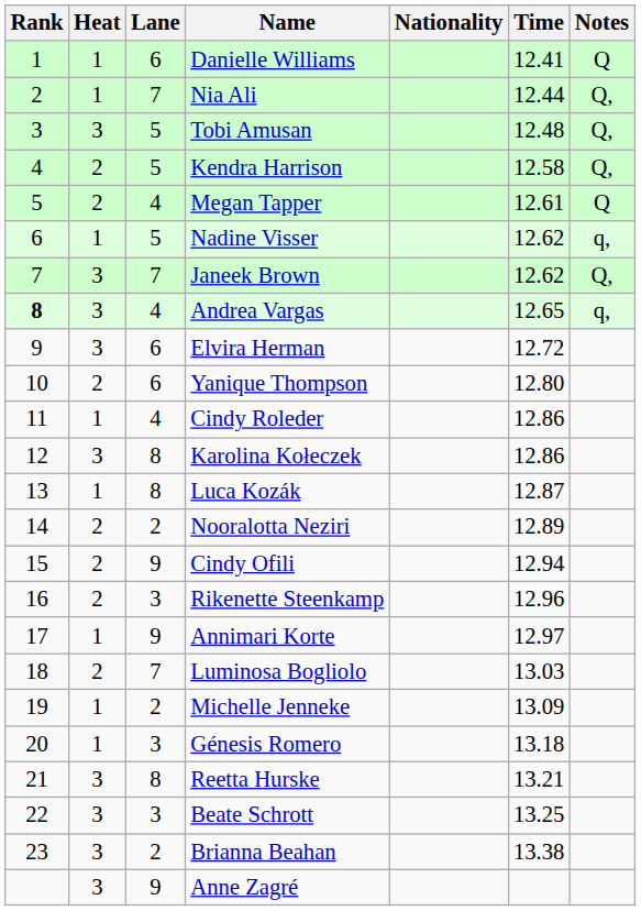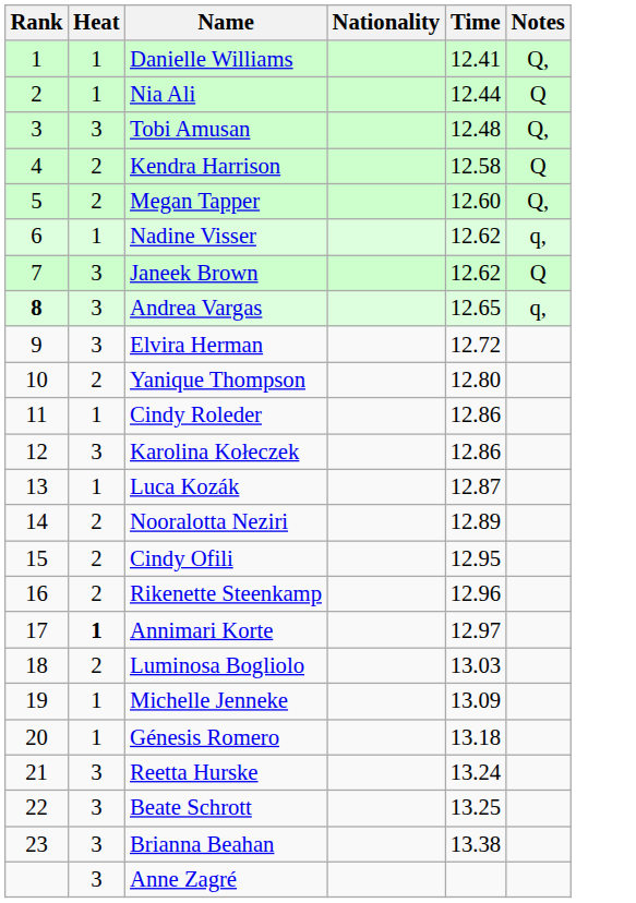- column: Lane | 6 | 7 | 5 | 5 | 4 | 5 | 7 | 4 | 6 | 6 | 4 | 8 | 8 | 2 | 9 | 3 | 9 | 7 | 2 | 3 | 8 | 3 | 2 | 9
Danielle Williams | Notes: Q -> Q,
Nia Ali | Notes: Q, -> Q
Kendra Harrison | Notes: Q, -> Q
Megan Tapper | Time: 12.61 -> 12.60
Megan Tapper | Notes: Q -> Q,
Janeek Brown | Notes: Q, -> Q
Cindy Ofili | Time: 12.94 -> 12.95
Annimari Korte | Heat: normal -> bold
Reetta Hurske | Time: 13.21 -> 13.24
